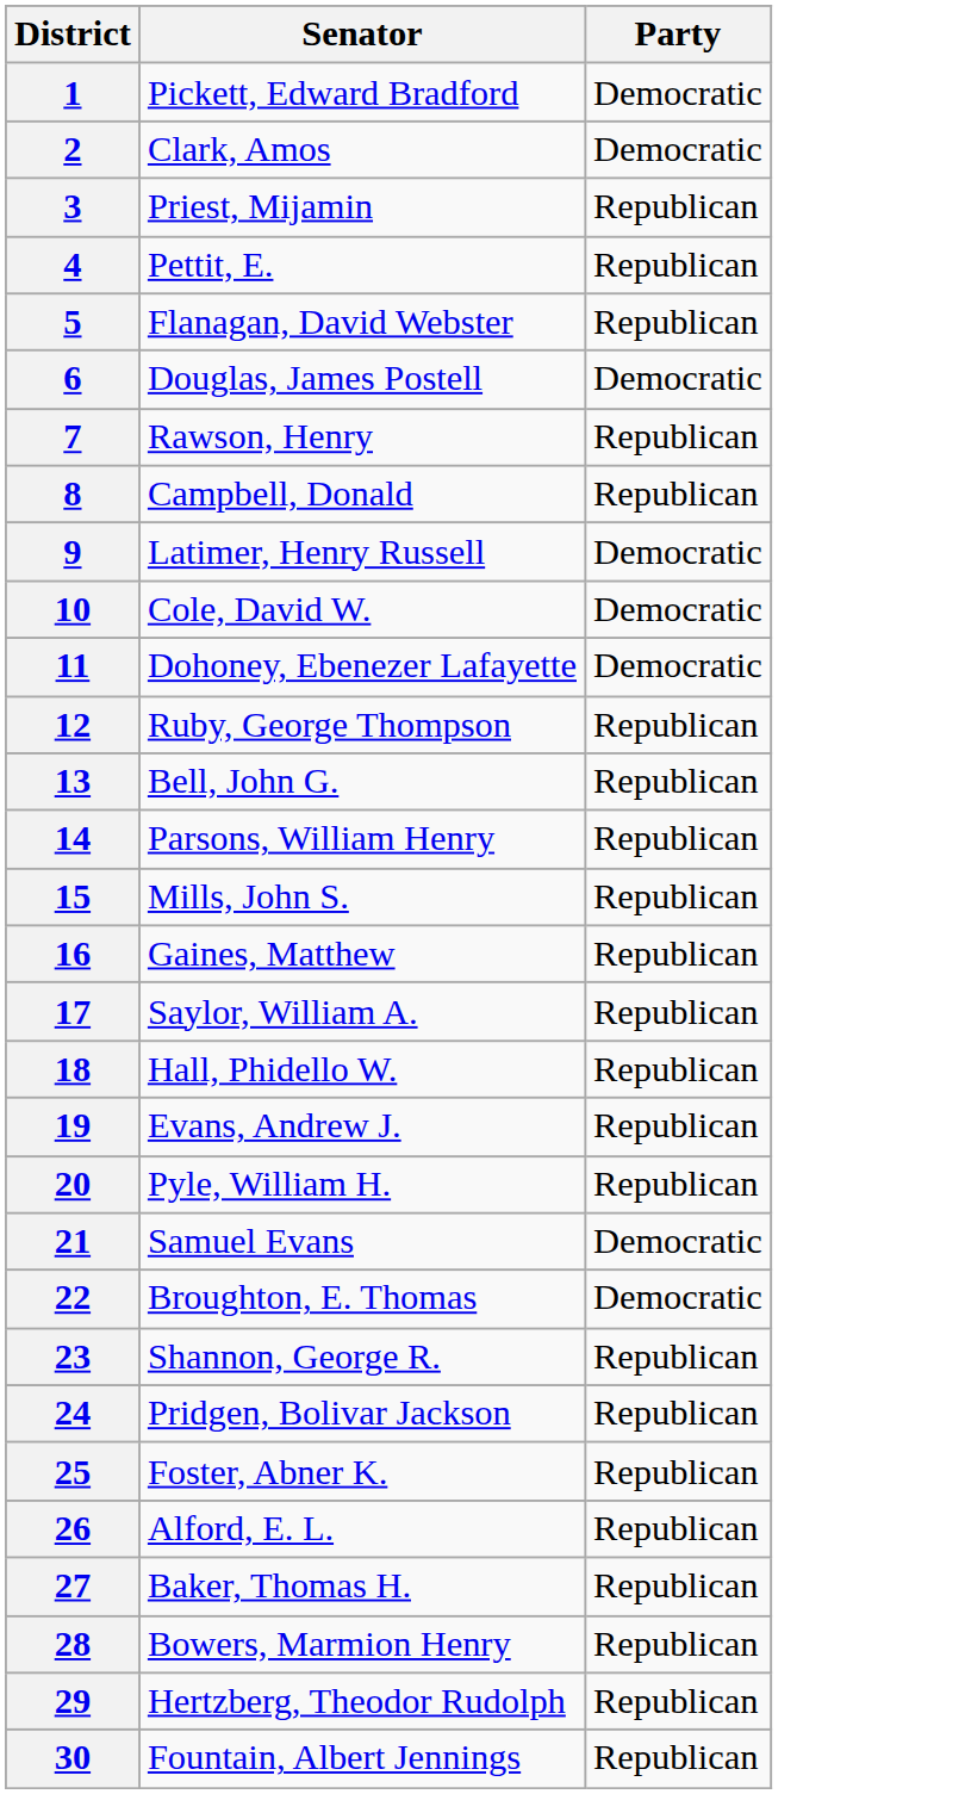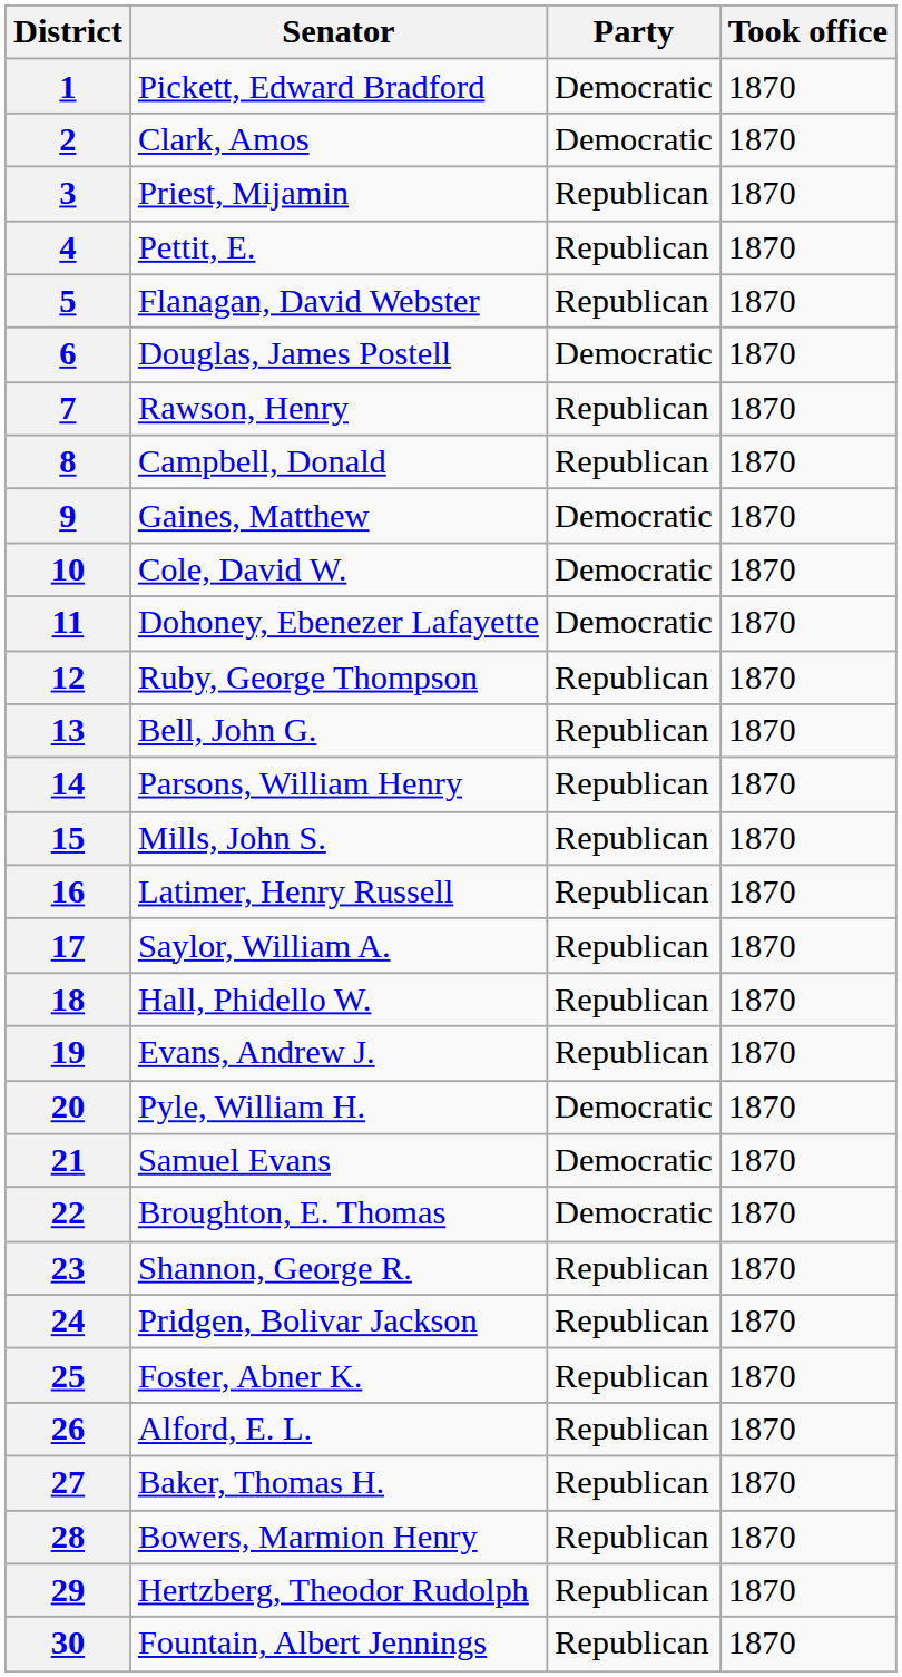+ column: Took office | 1870 | 1870 | 1870 | 1870 | 1870 | 1870 | 1870 | 1870 | 1870 | 1870 | 1870 | 1870 | 1870 | 1870 | 1870 | 1870 | 1870 | 1870 | 1870 | 1870 | 1870 | 1870 | 1870 | 1870 | 1870 | 1870 | 1870 | 1870 | 1870 | 1870
9 | Senator: Latimer, Henry Russell -> Gaines, Matthew
16 | Senator: Gaines, Matthew -> Latimer, Henry Russell
20 | Party: Republican -> Democratic
